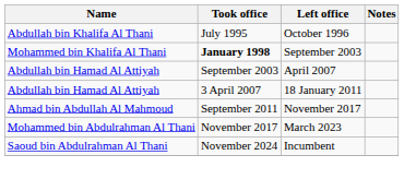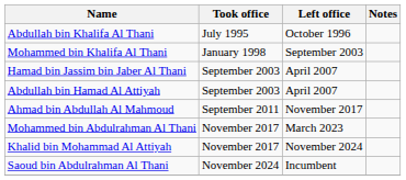Mohammed bin Khalifa Al Thani | Took office: bold -> normal
+ row: Hamad bin Jassim bin Jaber Al Thani | September 2003 | April 2007
- row: Abdullah bin Hamad Al Attiyah | 3 April 2007 | 18 January 2011
+ row: Khalid bin Mohammad Al Attiyah | November 2017 | November 2024
